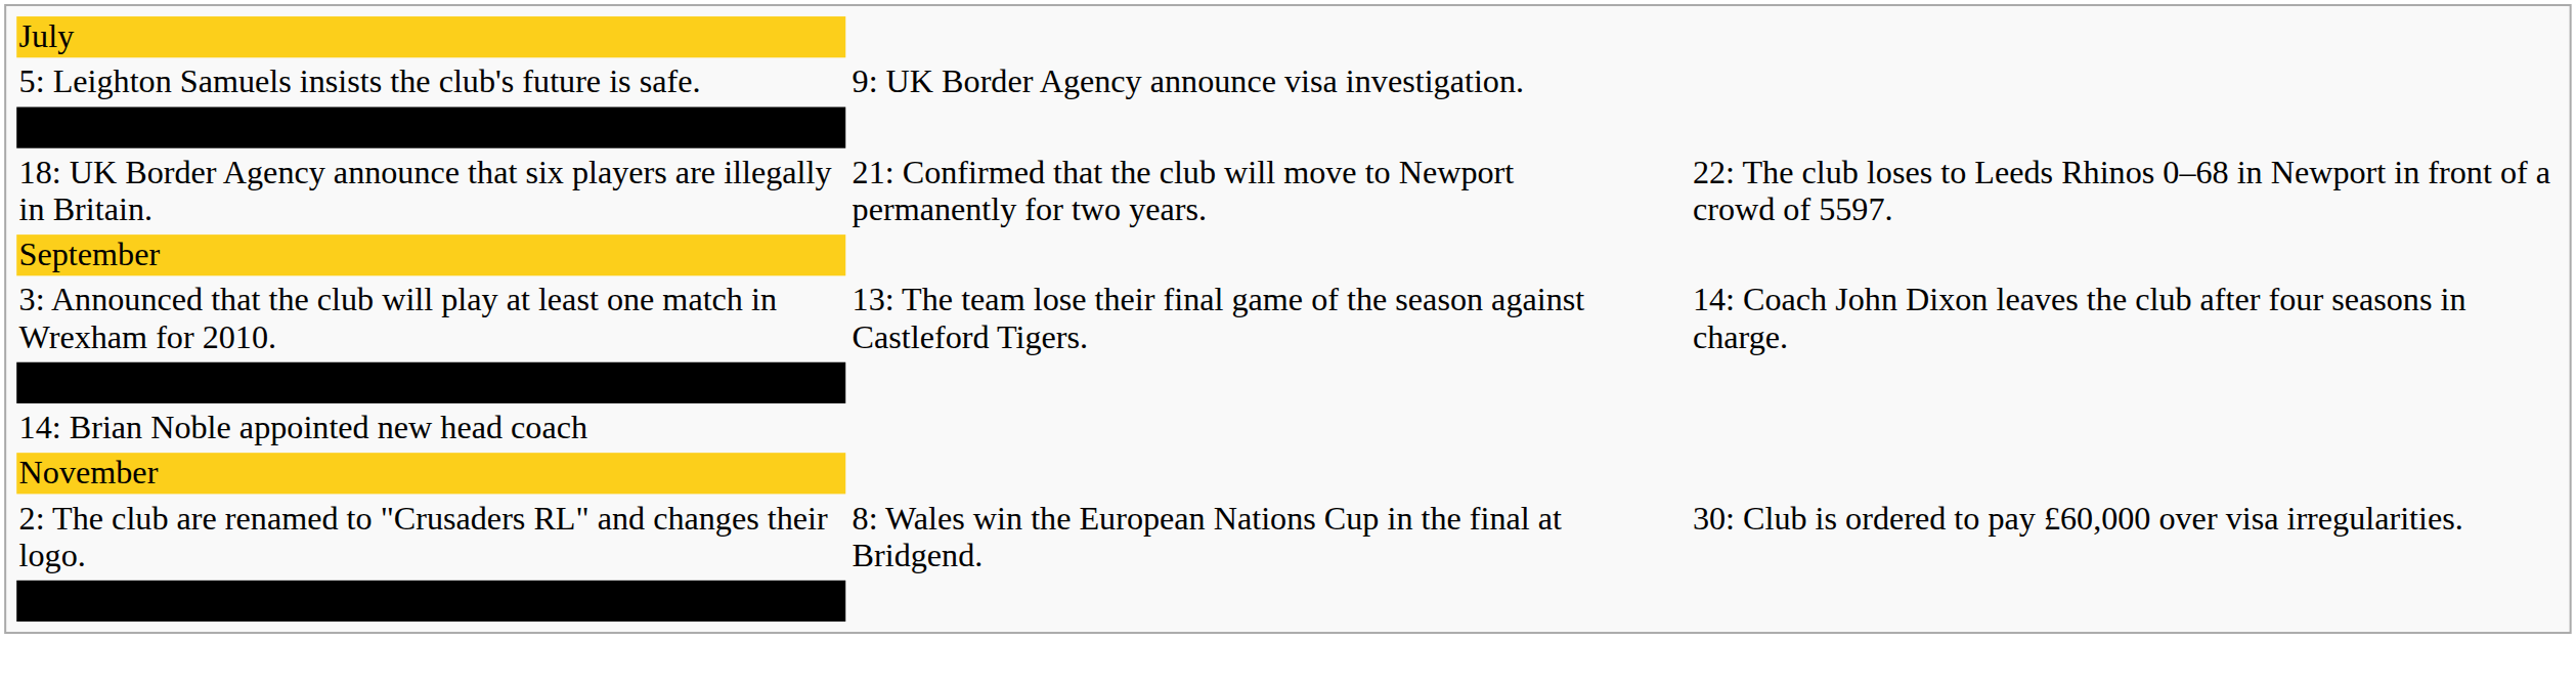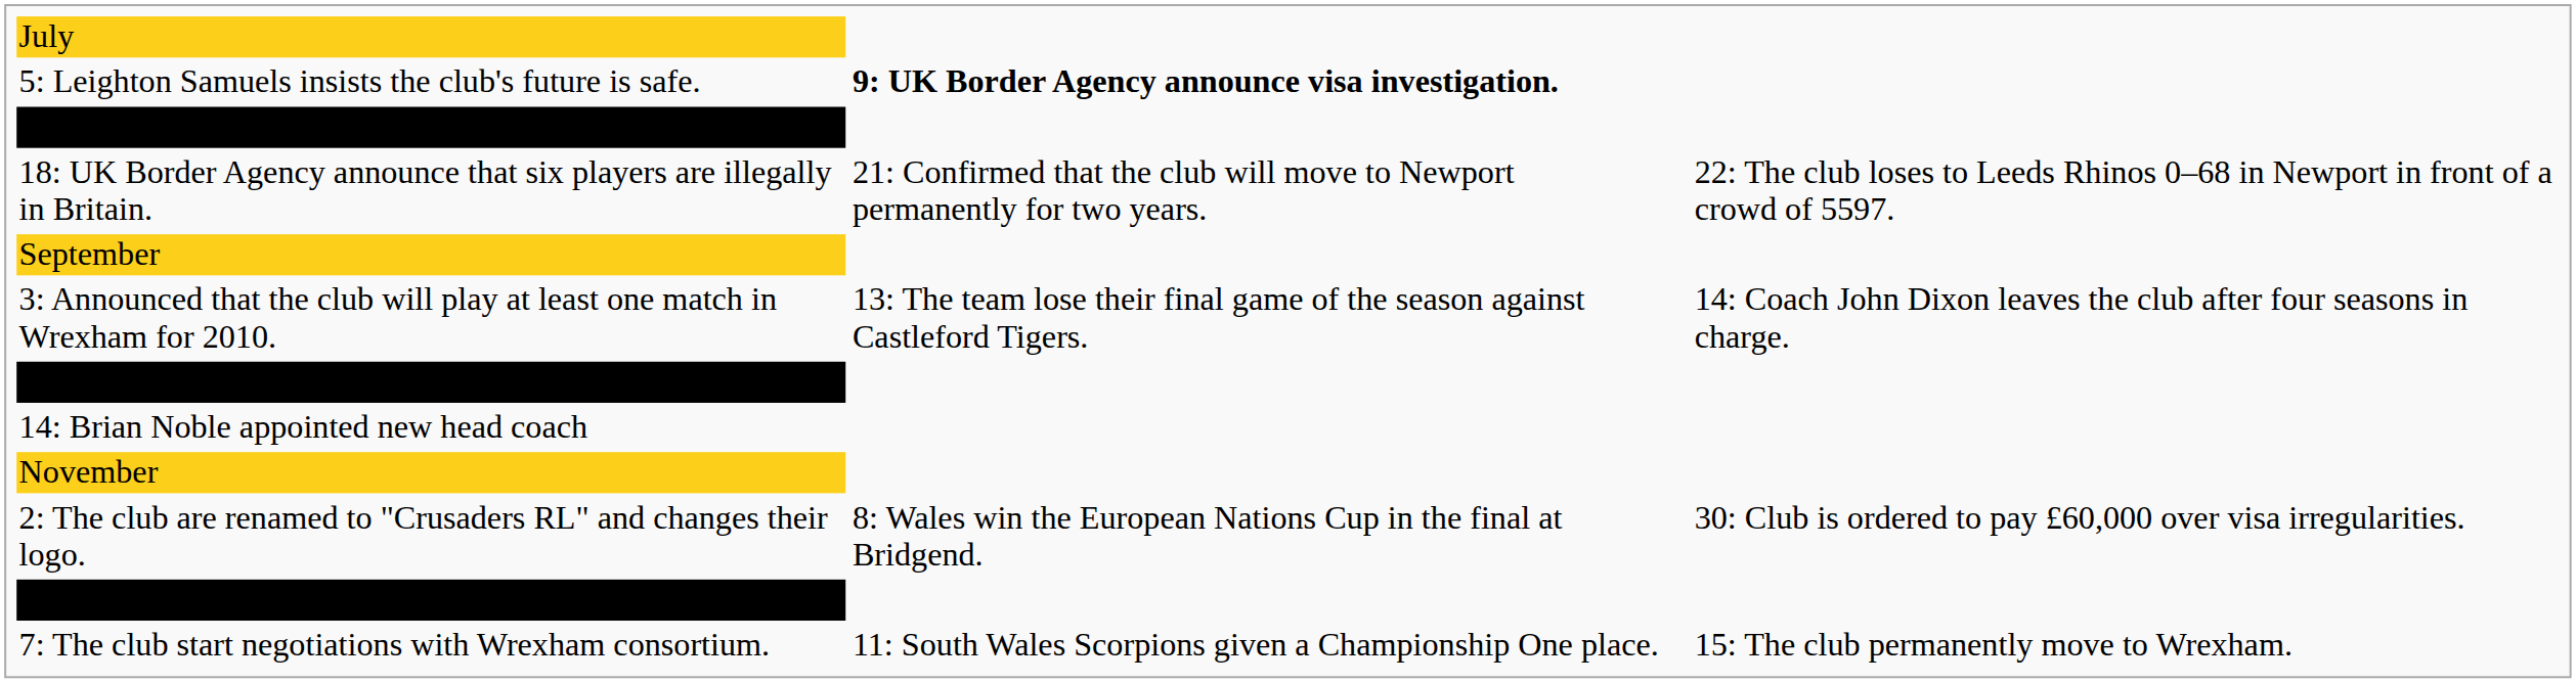5: Leighton Samuels insists the club's future is safe. | column 2: normal -> bold
+ row: 7: The club start negotiations with Wrexham consortium. | 11: South Wales Scorpions given a Championship One place. | 15: The club permanently move to Wrexham.
